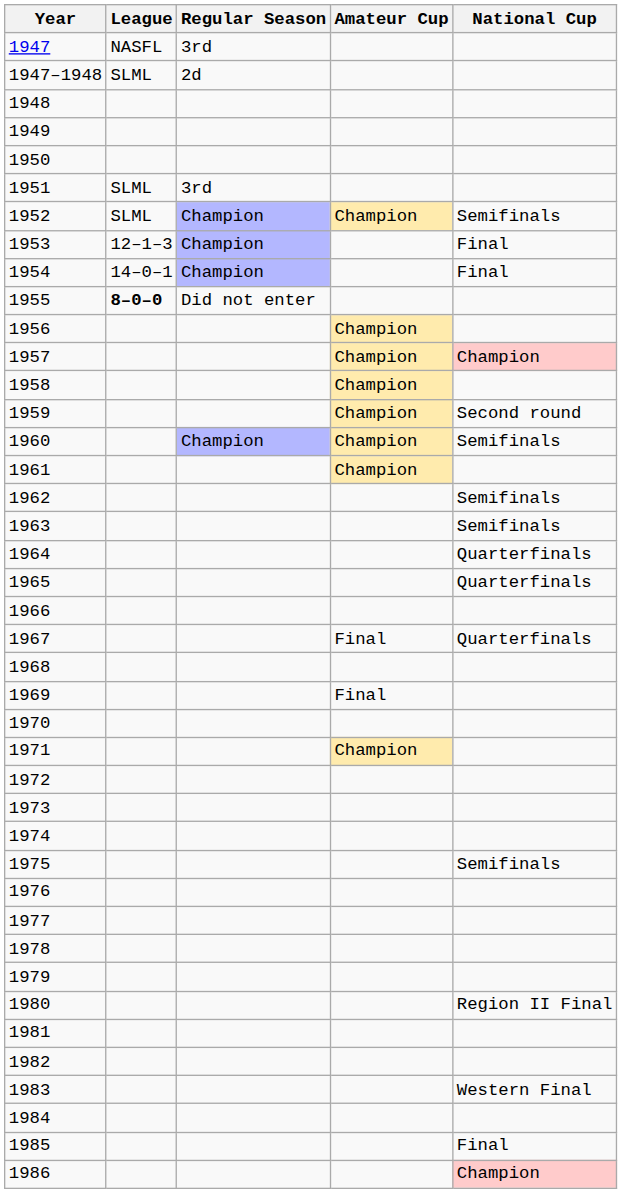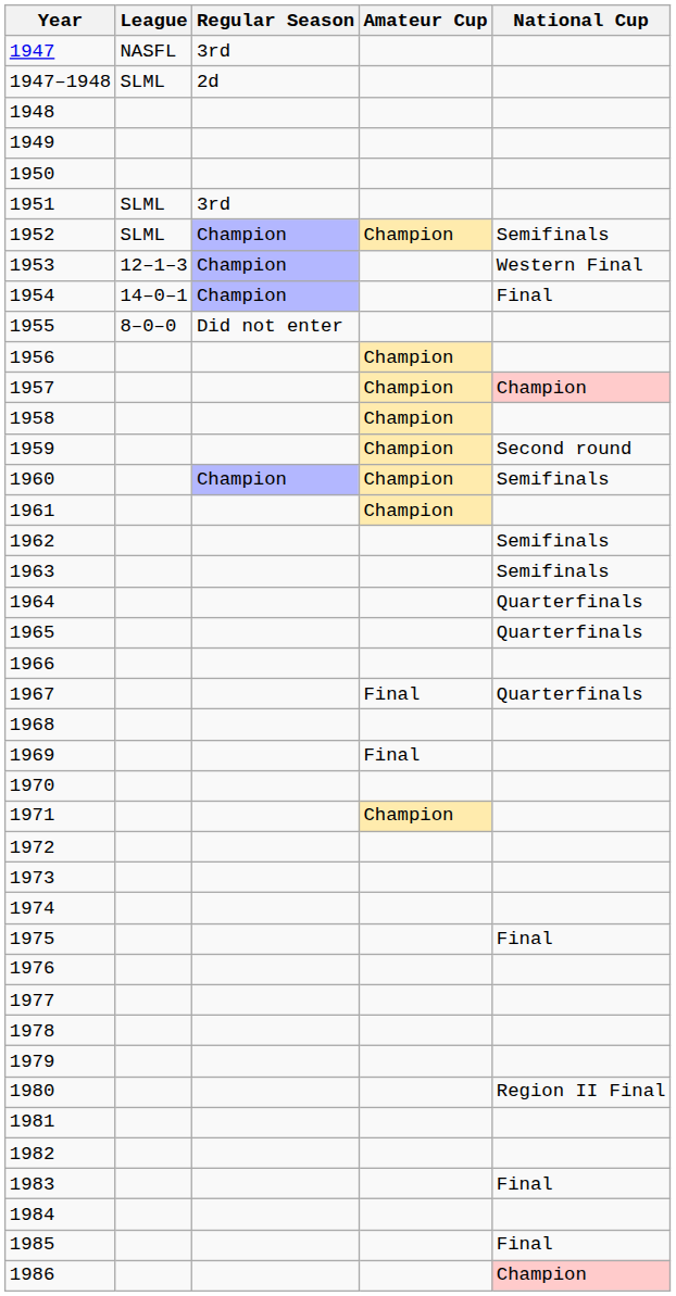1953 | National Cup: Final -> Western Final
1955 | League: bold -> normal
1975 | National Cup: Semifinals -> Final
1983 | National Cup: Western Final -> Final
